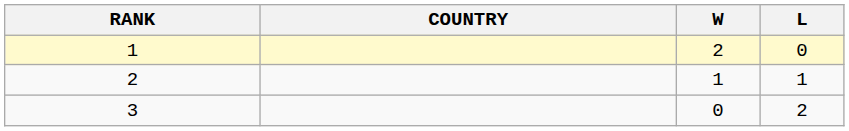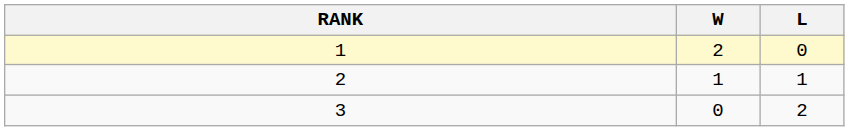- column: COUNTRY
